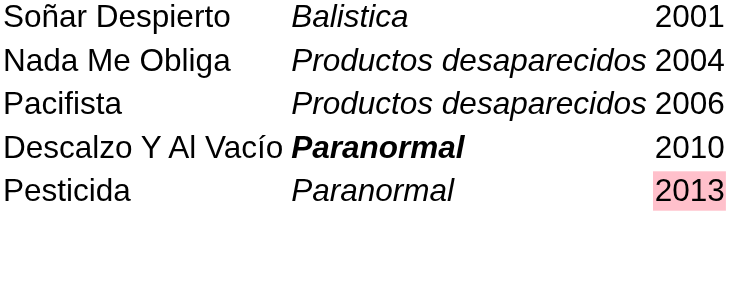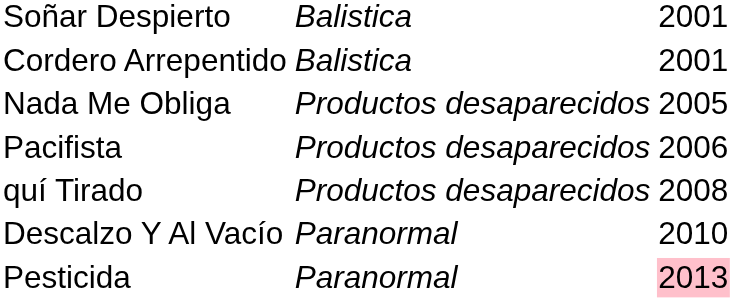+ row: Cordero Arrepentido | Balistica | 2001
Nada Me Obliga | column 3: 2004 -> 2005
+ row: quí Tirado | Productos desaparecidos | 2008
Descalzo Y Al Vacío | column 2: bold -> normal
